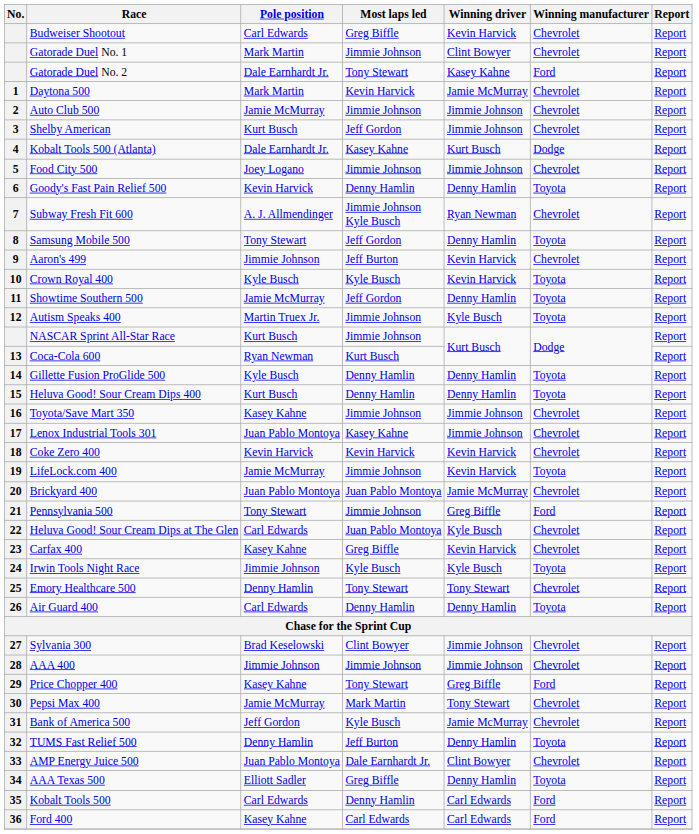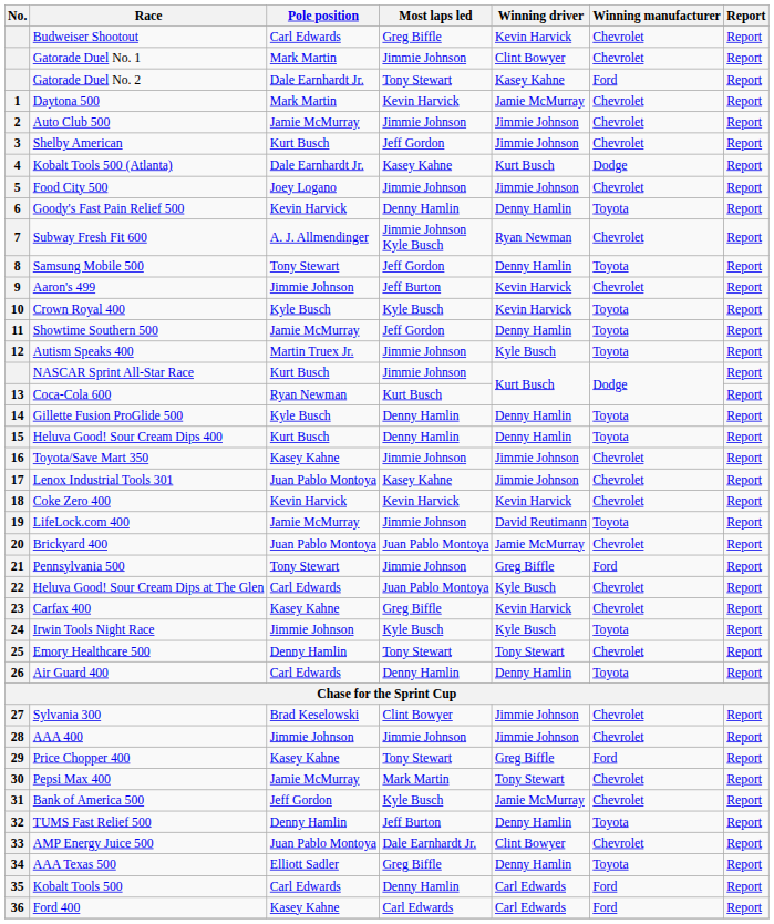LifeLock.com 400 | Winning driver: Kevin Harvick -> David Reutimann
